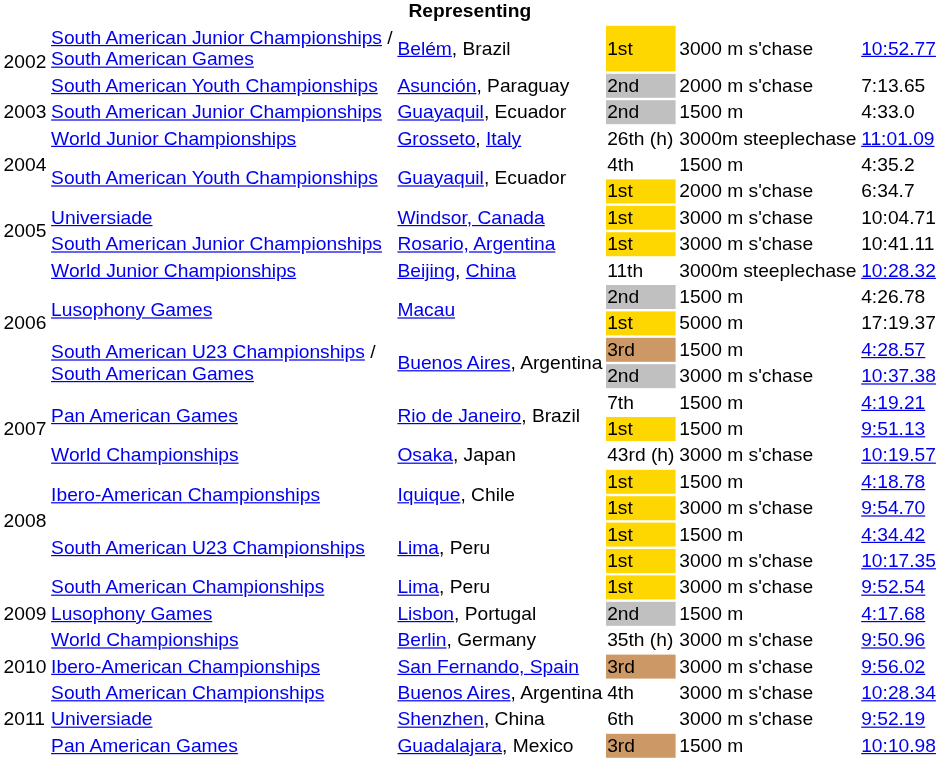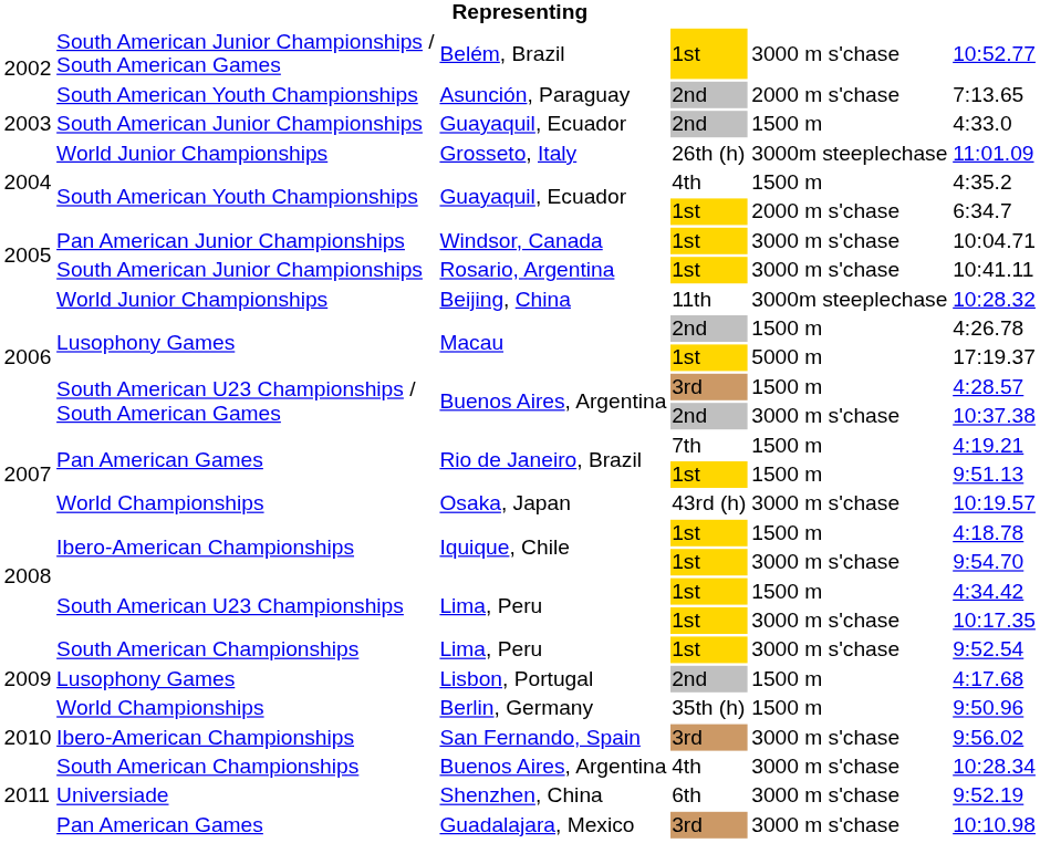Windsor, Canada | column 2: Universiade -> Pan American Junior Championships
Berlin, Germany | column 5: 3000 m s'chase -> 1500 m
Guadalajara, Mexico | column 5: 1500 m -> 3000 m s'chase
